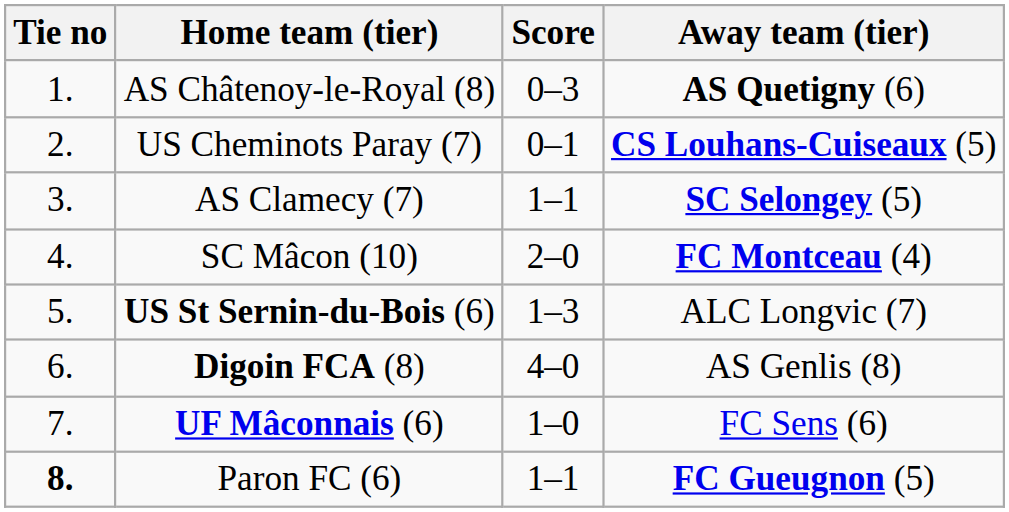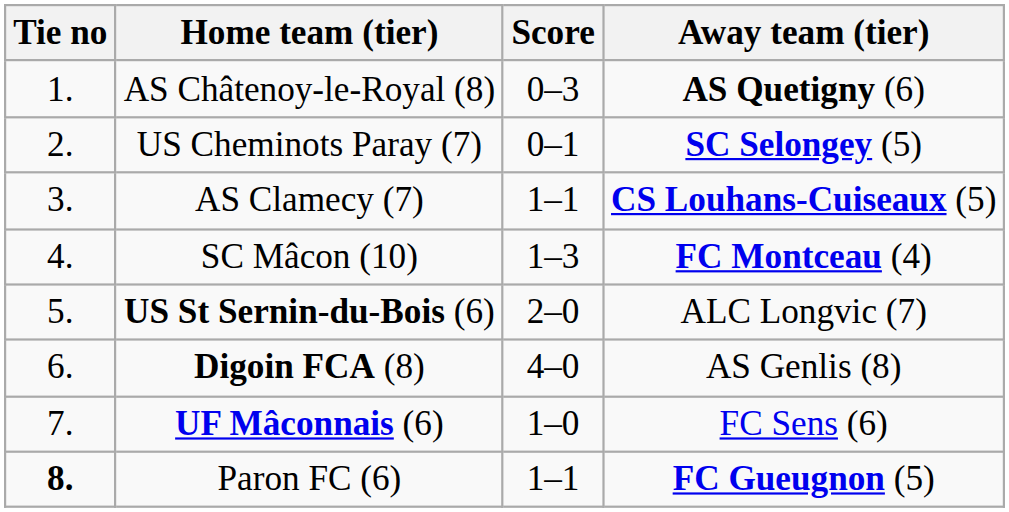US Cheminots Paray (7) | Away team (tier): CS Louhans-Cuiseaux (5) -> SC Selongey (5)
AS Clamecy (7) | Away team (tier): SC Selongey (5) -> CS Louhans-Cuiseaux (5)
SC Mâcon (10) | Score: 2–0 -> 1–3
US St Sernin-du-Bois (6) | Score: 1–3 -> 2–0
